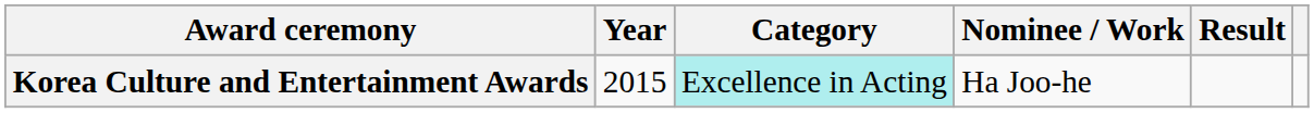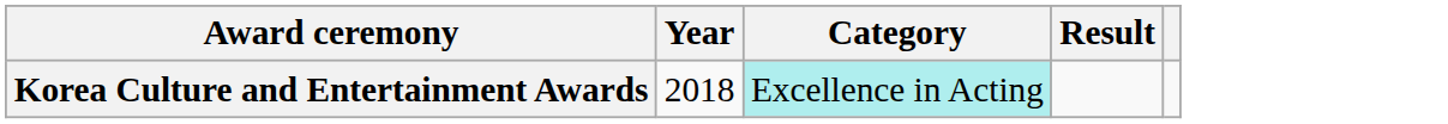- column: Nominee / Work | Ha Joo-he
Korea Culture and Entertainment Awards | Year: 2015 -> 2018
